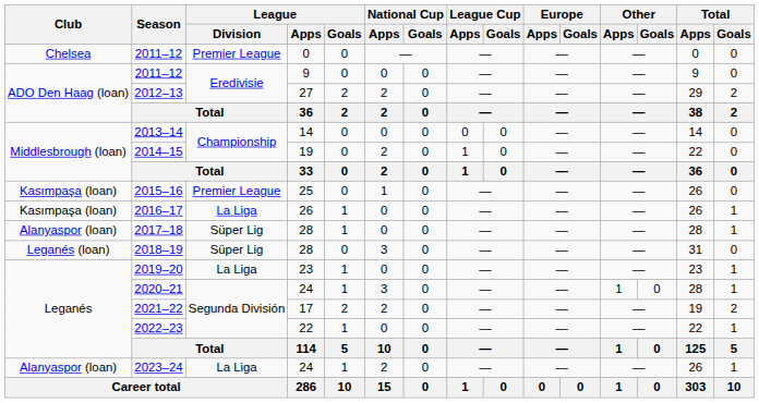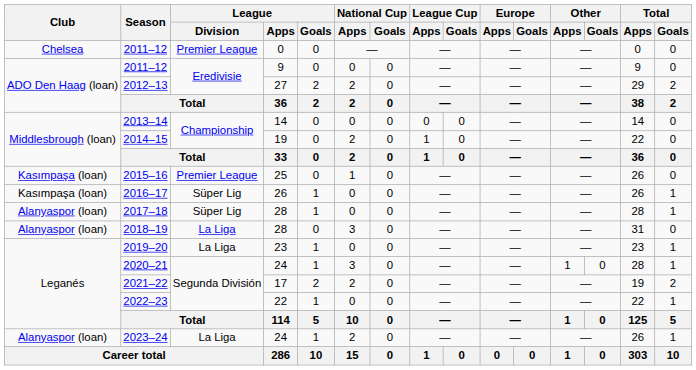2016–17 | League / Division: La Liga -> Süper Lig
2018–19 | Club: Leganés (loan) -> Alanyaspor (loan)
2018–19 | League / Division: Süper Lig -> La Liga
